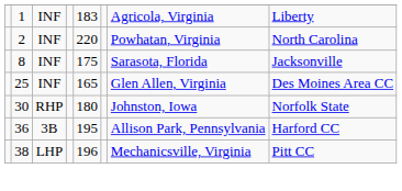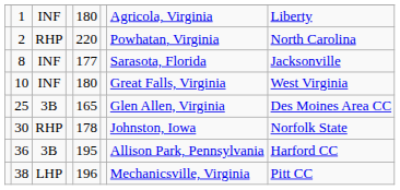1 | column 5: 183 -> 180
2 | column 3: INF -> RHP
8 | column 5: 175 -> 177
+ row: 10 | INF | 180 | Great Falls, Virginia | West Virginia
25 | column 3: INF -> 3B
30 | column 5: 180 -> 178
